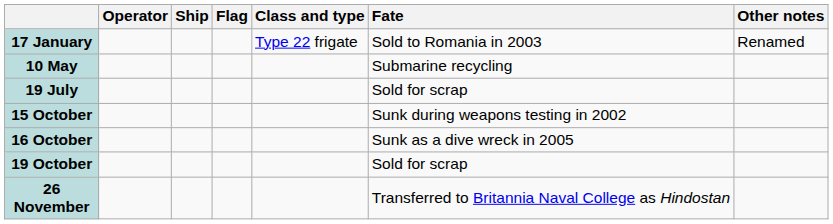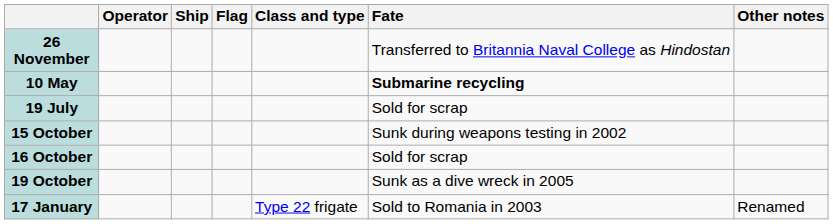rows swapped: 17 January <-> 26 November
10 May | Fate: normal -> bold
16 October | Fate: Sunk as a dive wreck in 2005 -> Sold for scrap
19 October | Fate: Sold for scrap -> Sunk as a dive wreck in 2005
